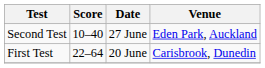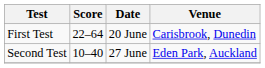rows swapped: First Test <-> Second Test
